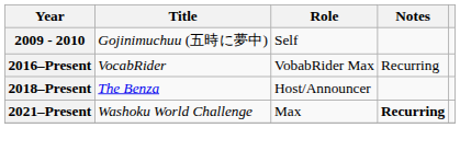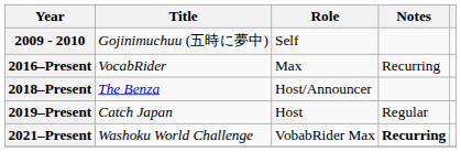2016–Present | Role: VobabRider Max -> Max
+ row: 2019–Present | Catch Japan | Host | Regular
2021–Present | Role: Max -> VobabRider Max
